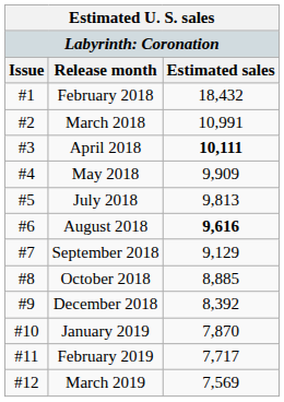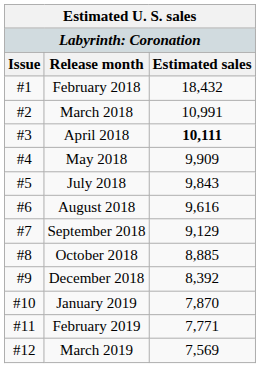July 2018 | Estimated sales: 9,813 -> 9,843
August 2018 | Estimated sales: bold -> normal
February 2019 | Estimated sales: 7,717 -> 7,771
